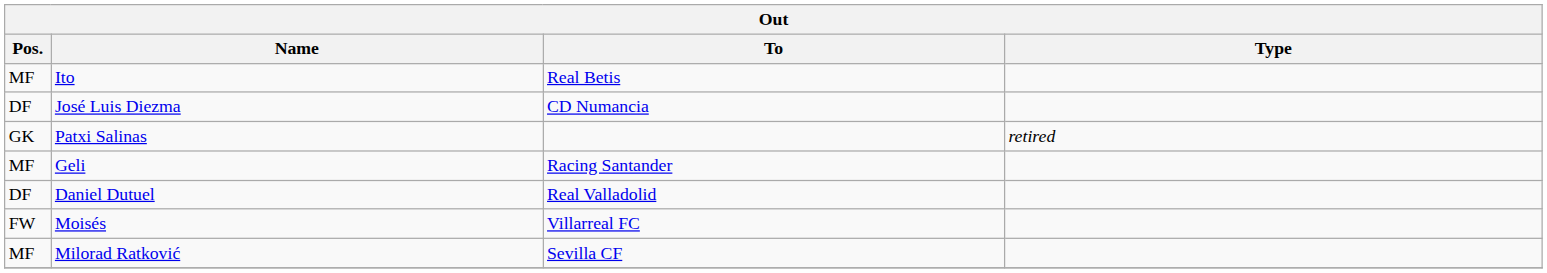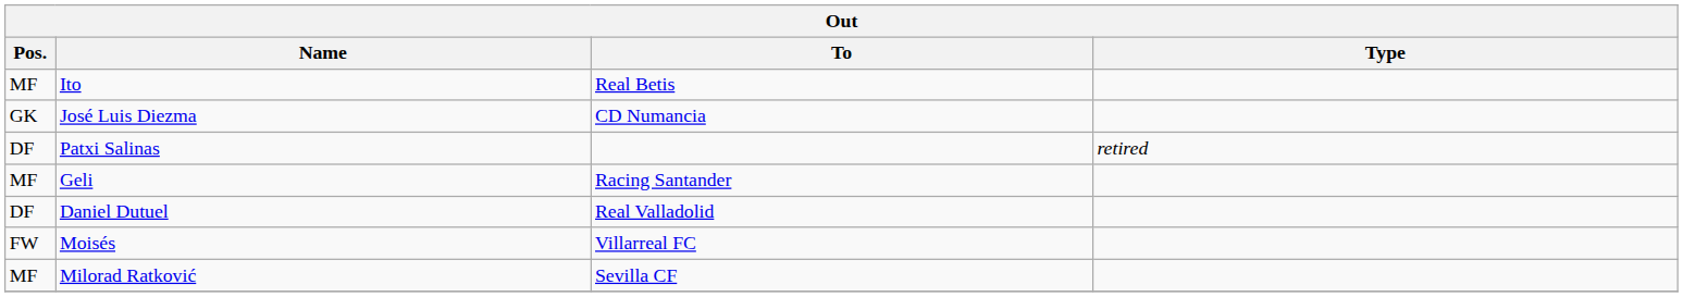José Luis Diezma | Pos.: DF -> GK
Patxi Salinas | Pos.: GK -> DF
